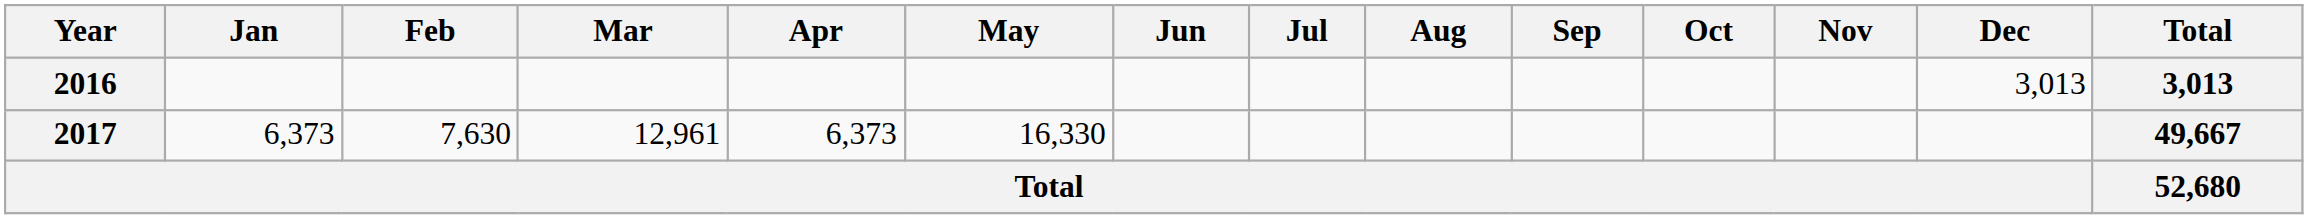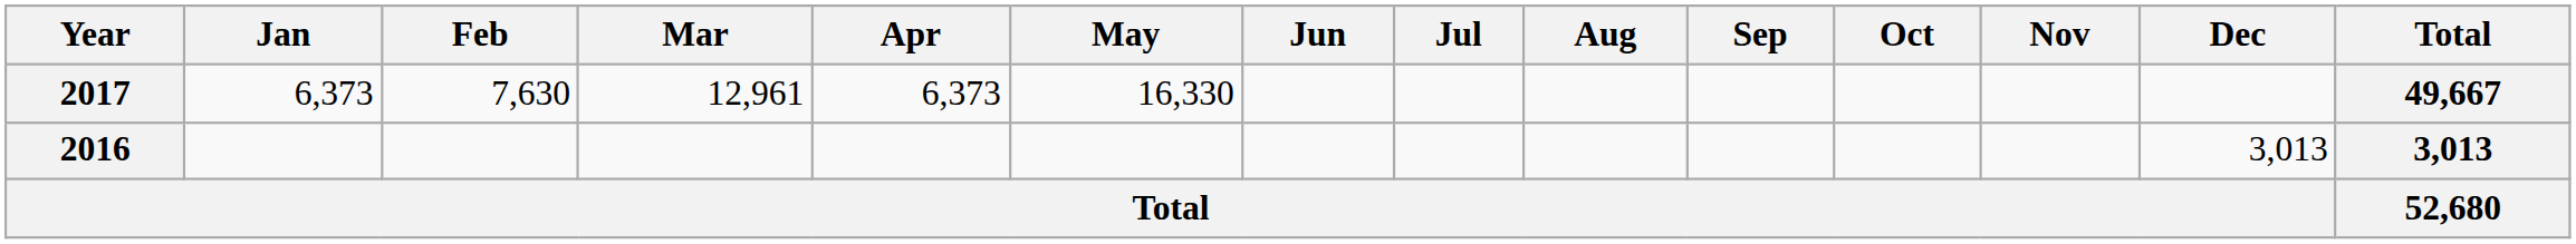rows swapped: 2016 <-> 2017
